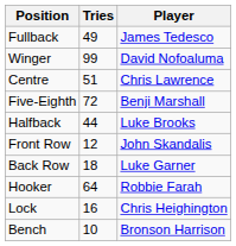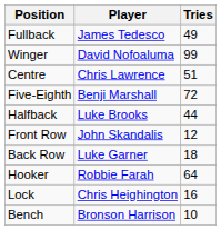columns swapped: Player <-> Tries
